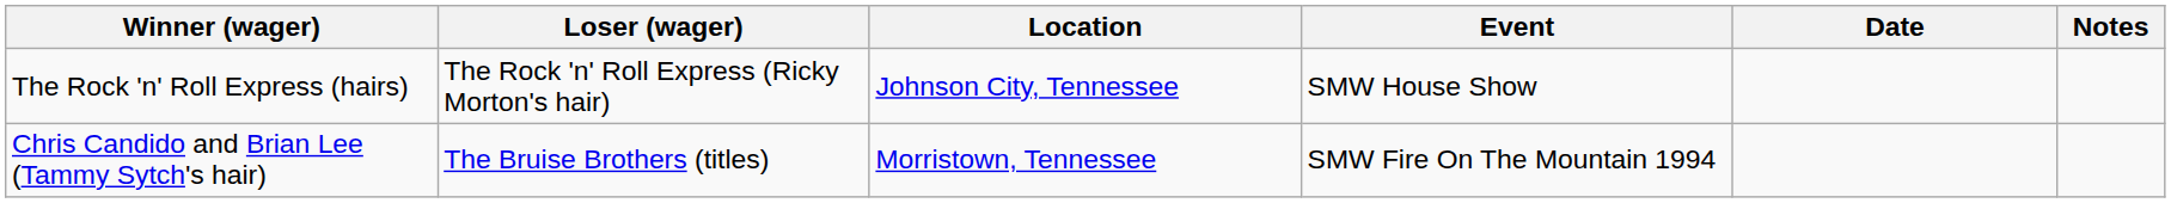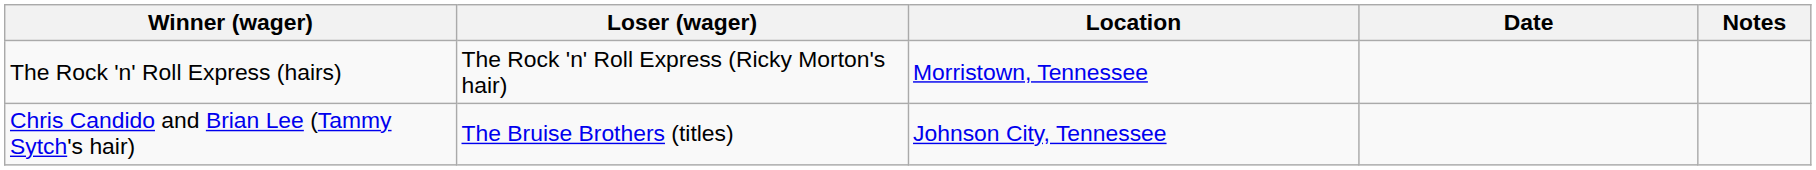- column: Event | SMW House Show | SMW Fire On The Mountain 1994
The Rock 'n' Roll Express (hairs) | Location: Johnson City, Tennessee -> Morristown, Tennessee
Chris Candido and Brian Lee (Tammy Sytch's hair) | Location: Morristown, Tennessee -> Johnson City, Tennessee
